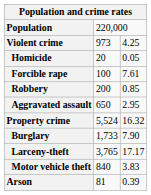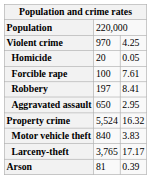Violent crime | column 2: 973 -> 970
Robbery | column 2: 200 -> 197
Robbery | column 3: 0.85 -> 8.41
- row: Burglary | 1,733 | 7.90
rows swapped: Larceny-theft <-> Motor vehicle theft
